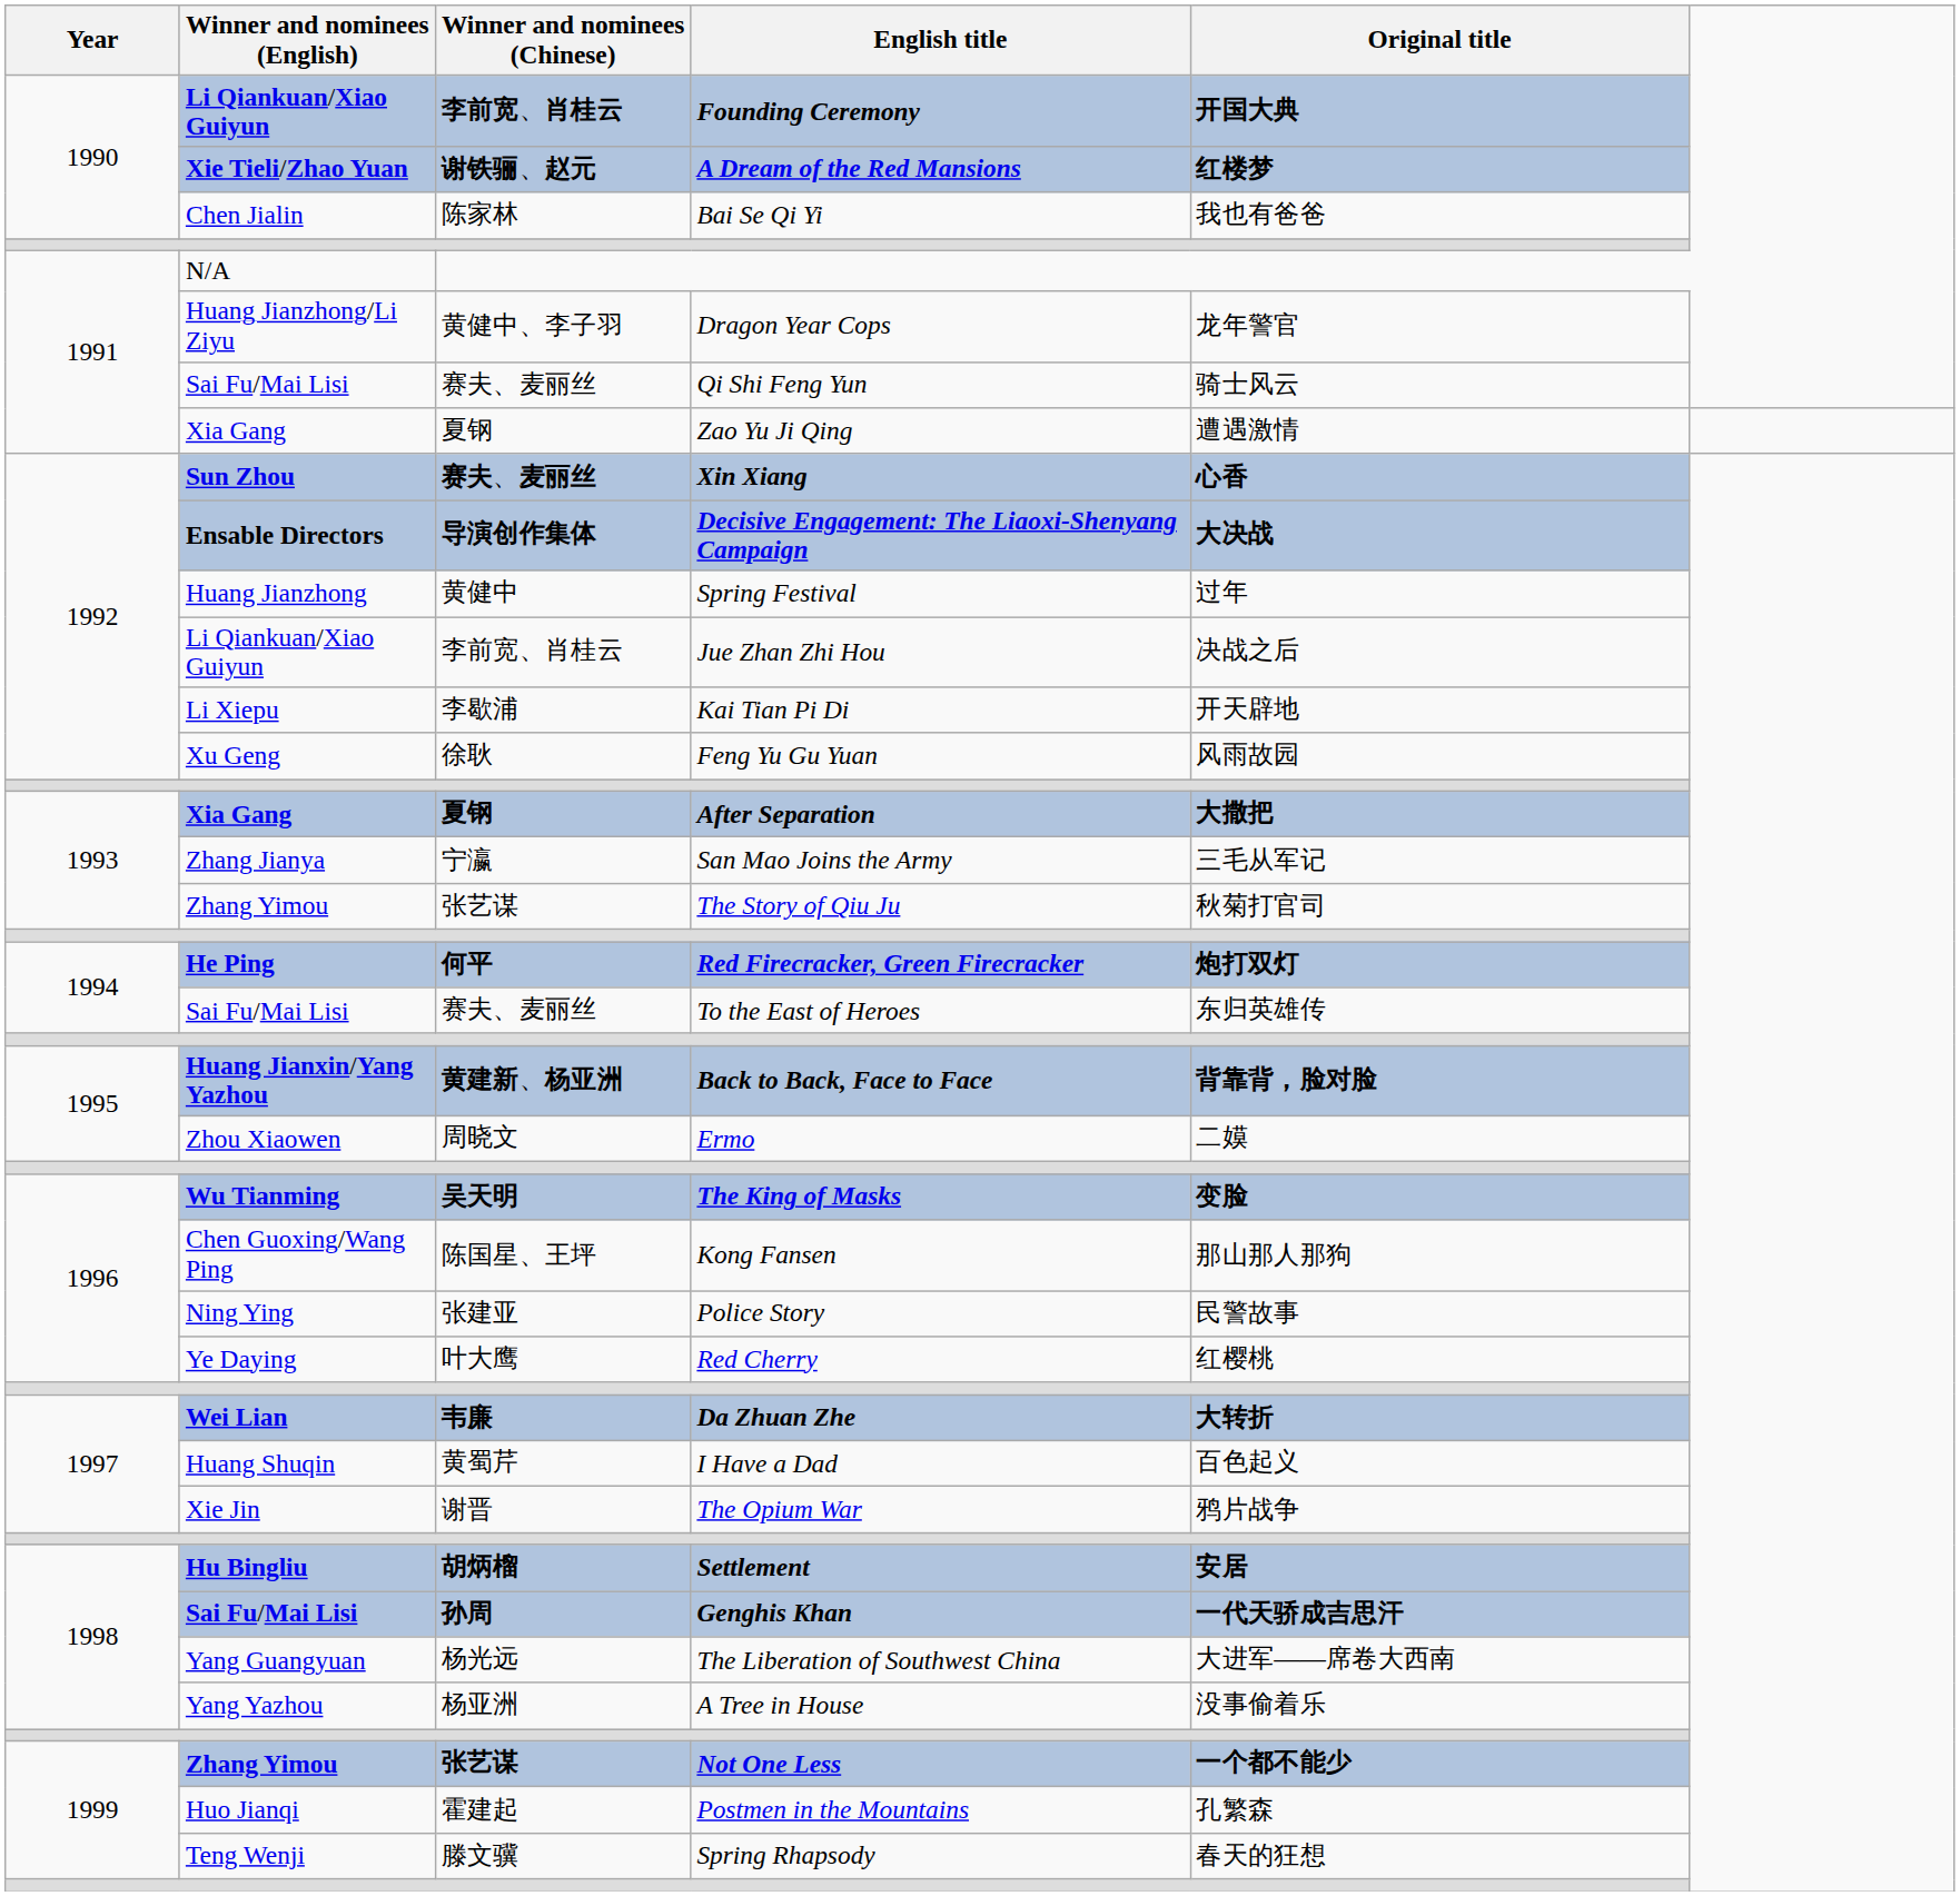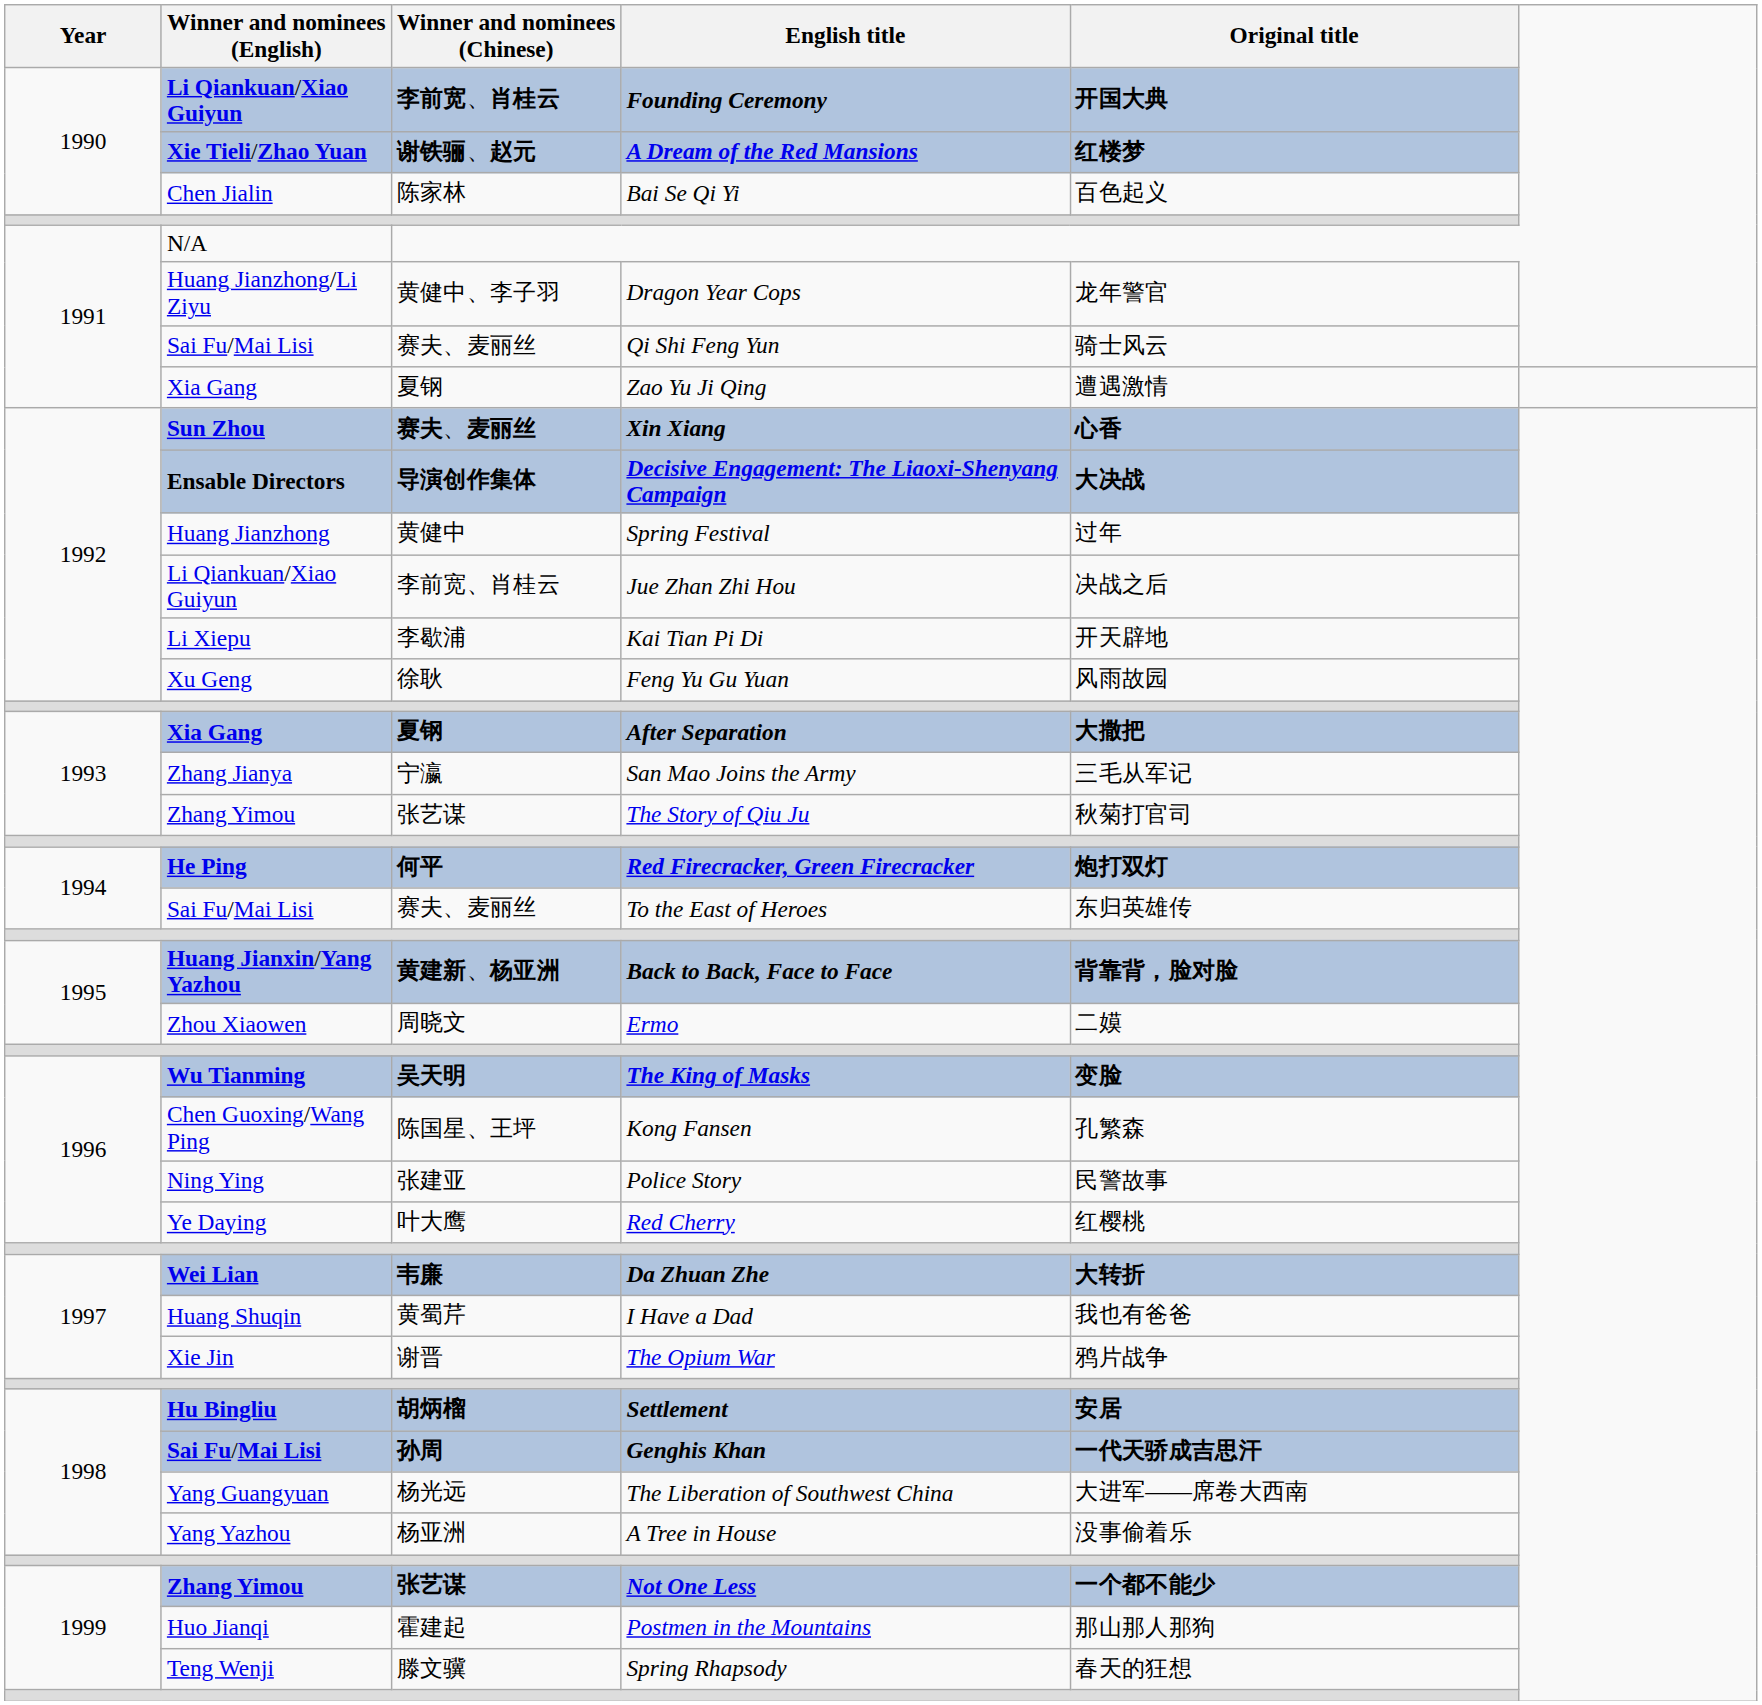Bai Se Qi Yi | Original title: 我也有爸爸 -> 百色起义
Kong Fansen | Original title: 那山那人那狗 -> 孔繁森
I Have a Dad | Original title: 百色起义 -> 我也有爸爸
Postmen in the Mountains | Original title: 孔繁森 -> 那山那人那狗
